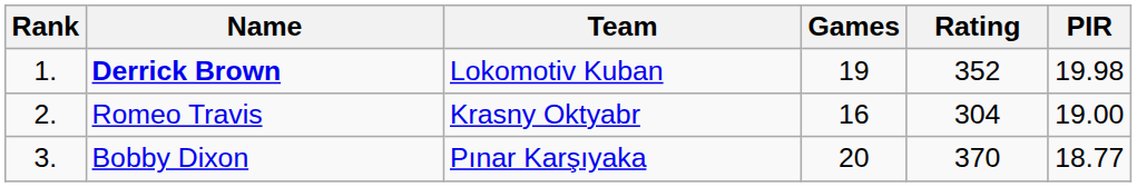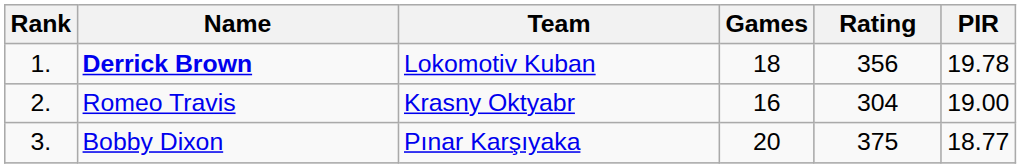Derrick Brown | Games: 19 -> 18
Derrick Brown | Rating: 352 -> 356
Derrick Brown | PIR: 19.98 -> 19.78
Bobby Dixon | Rating: 370 -> 375
